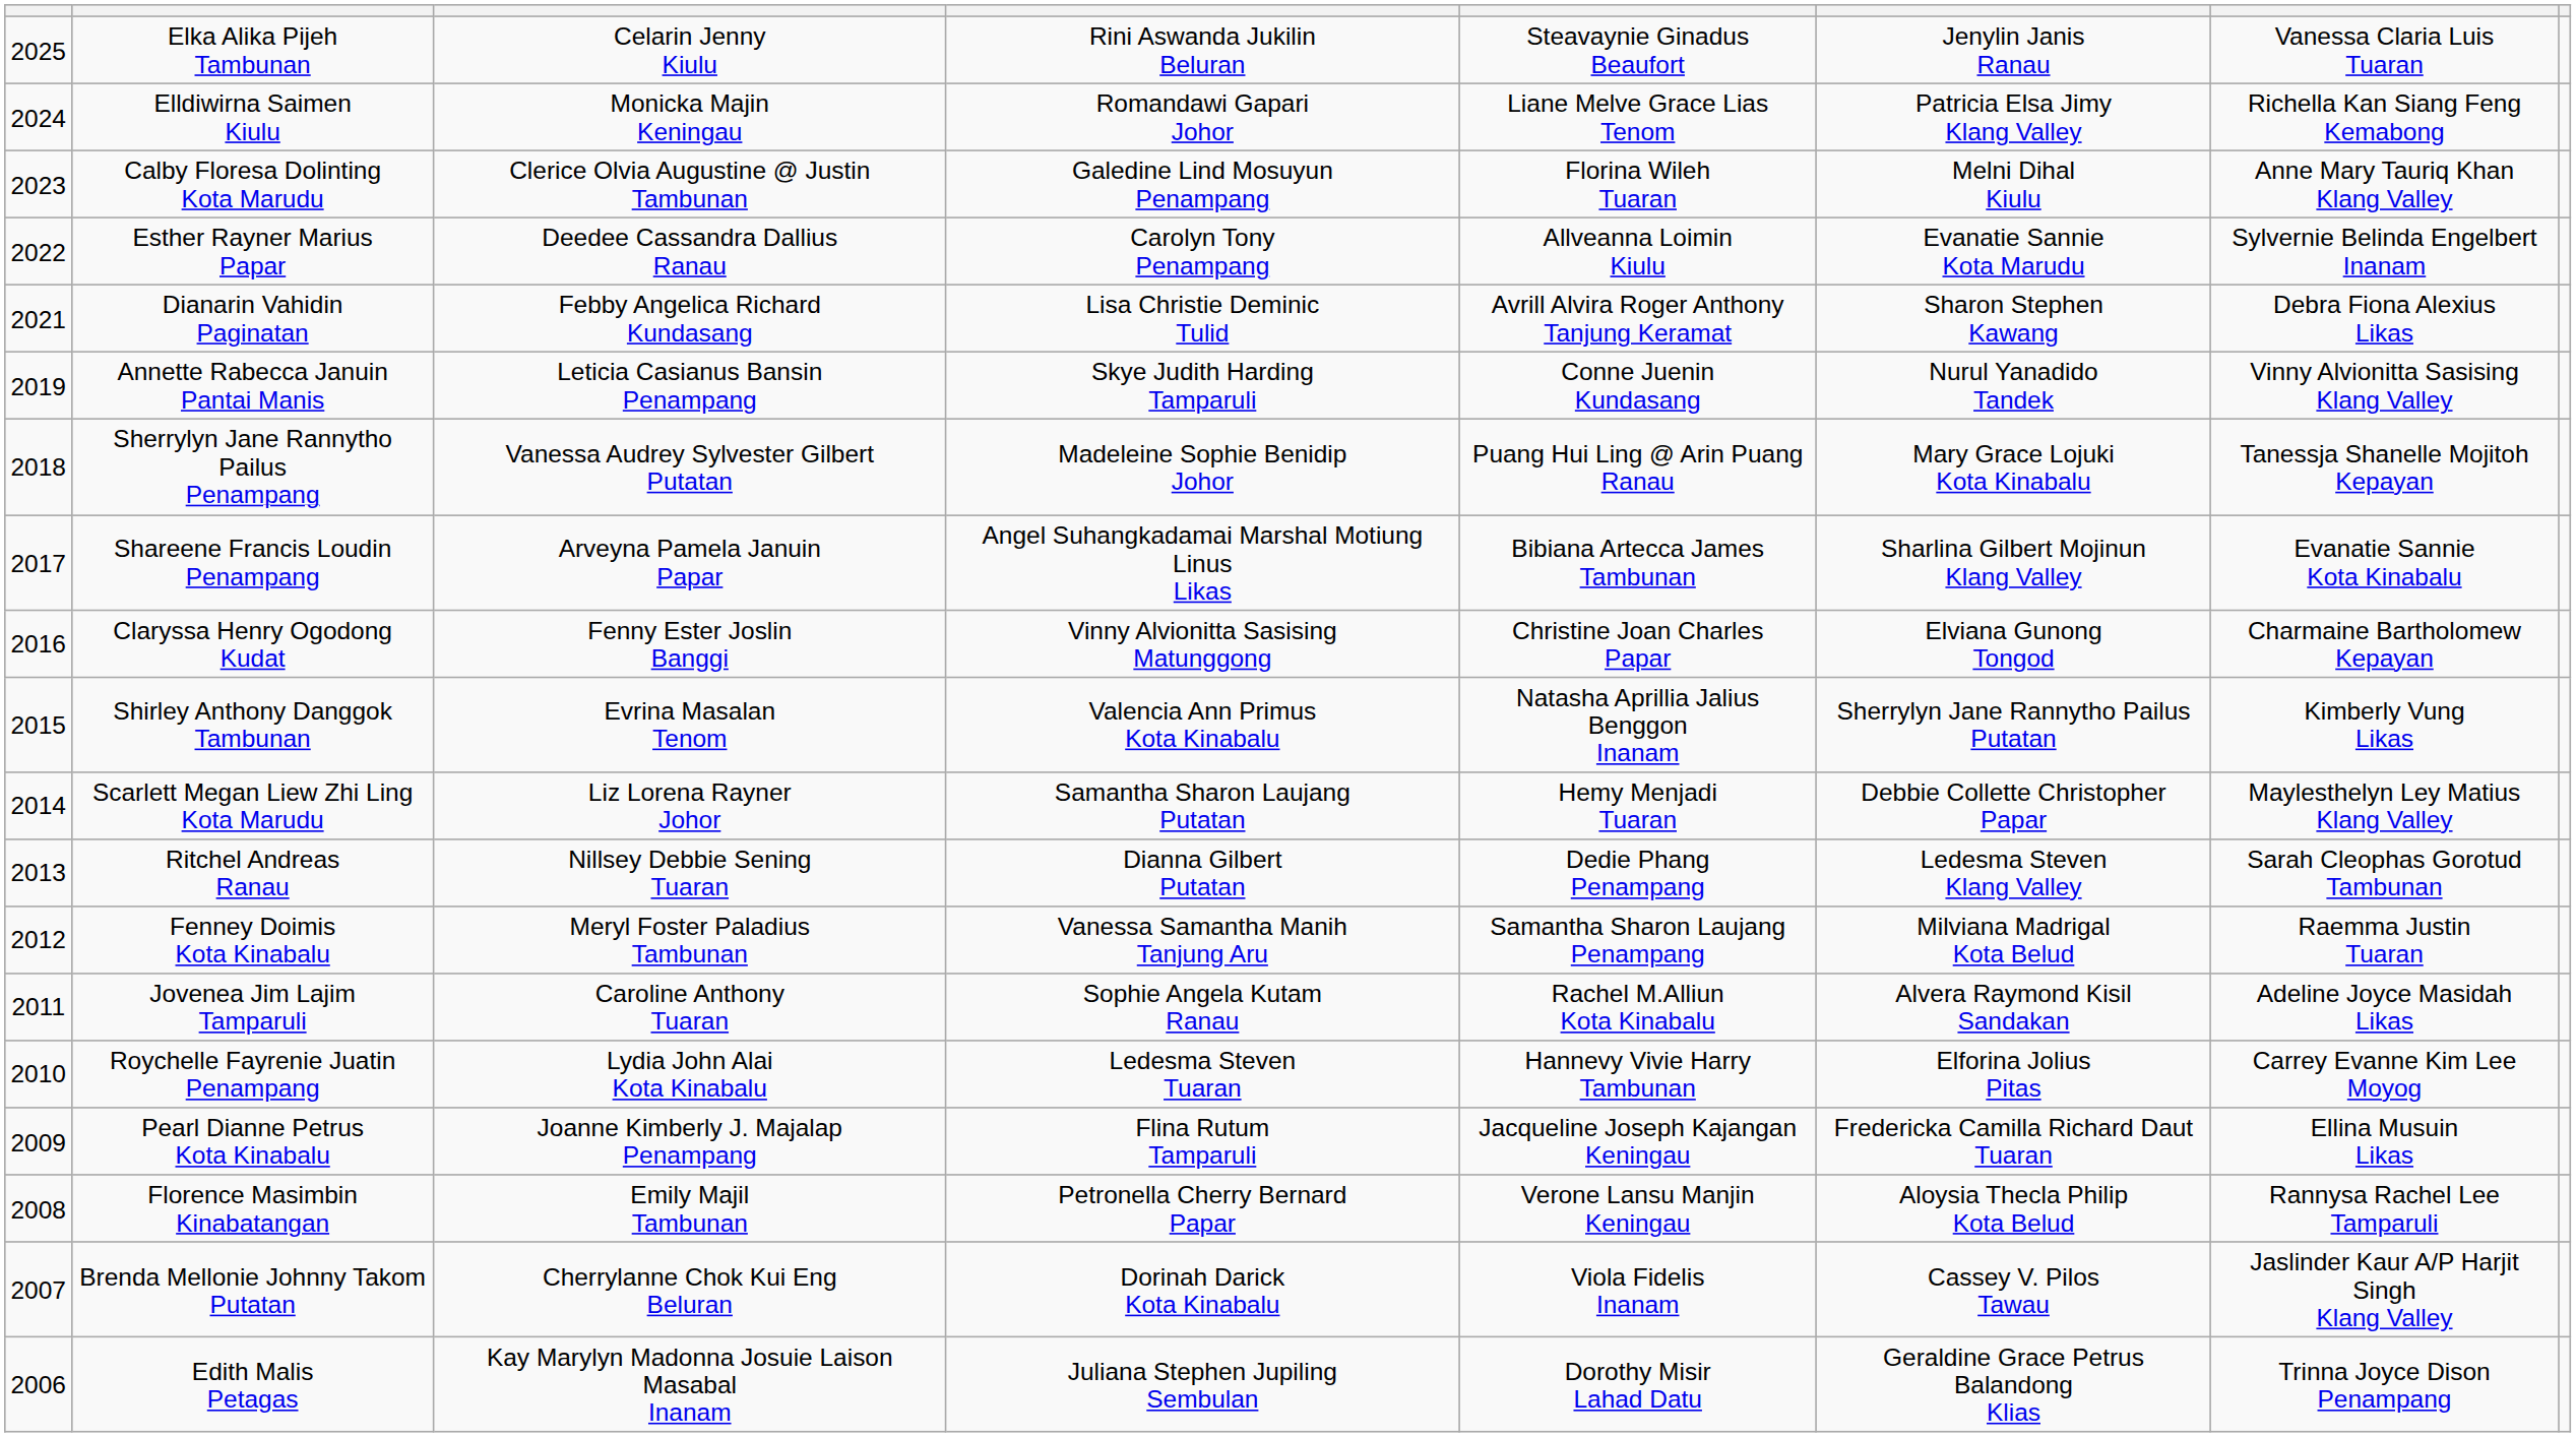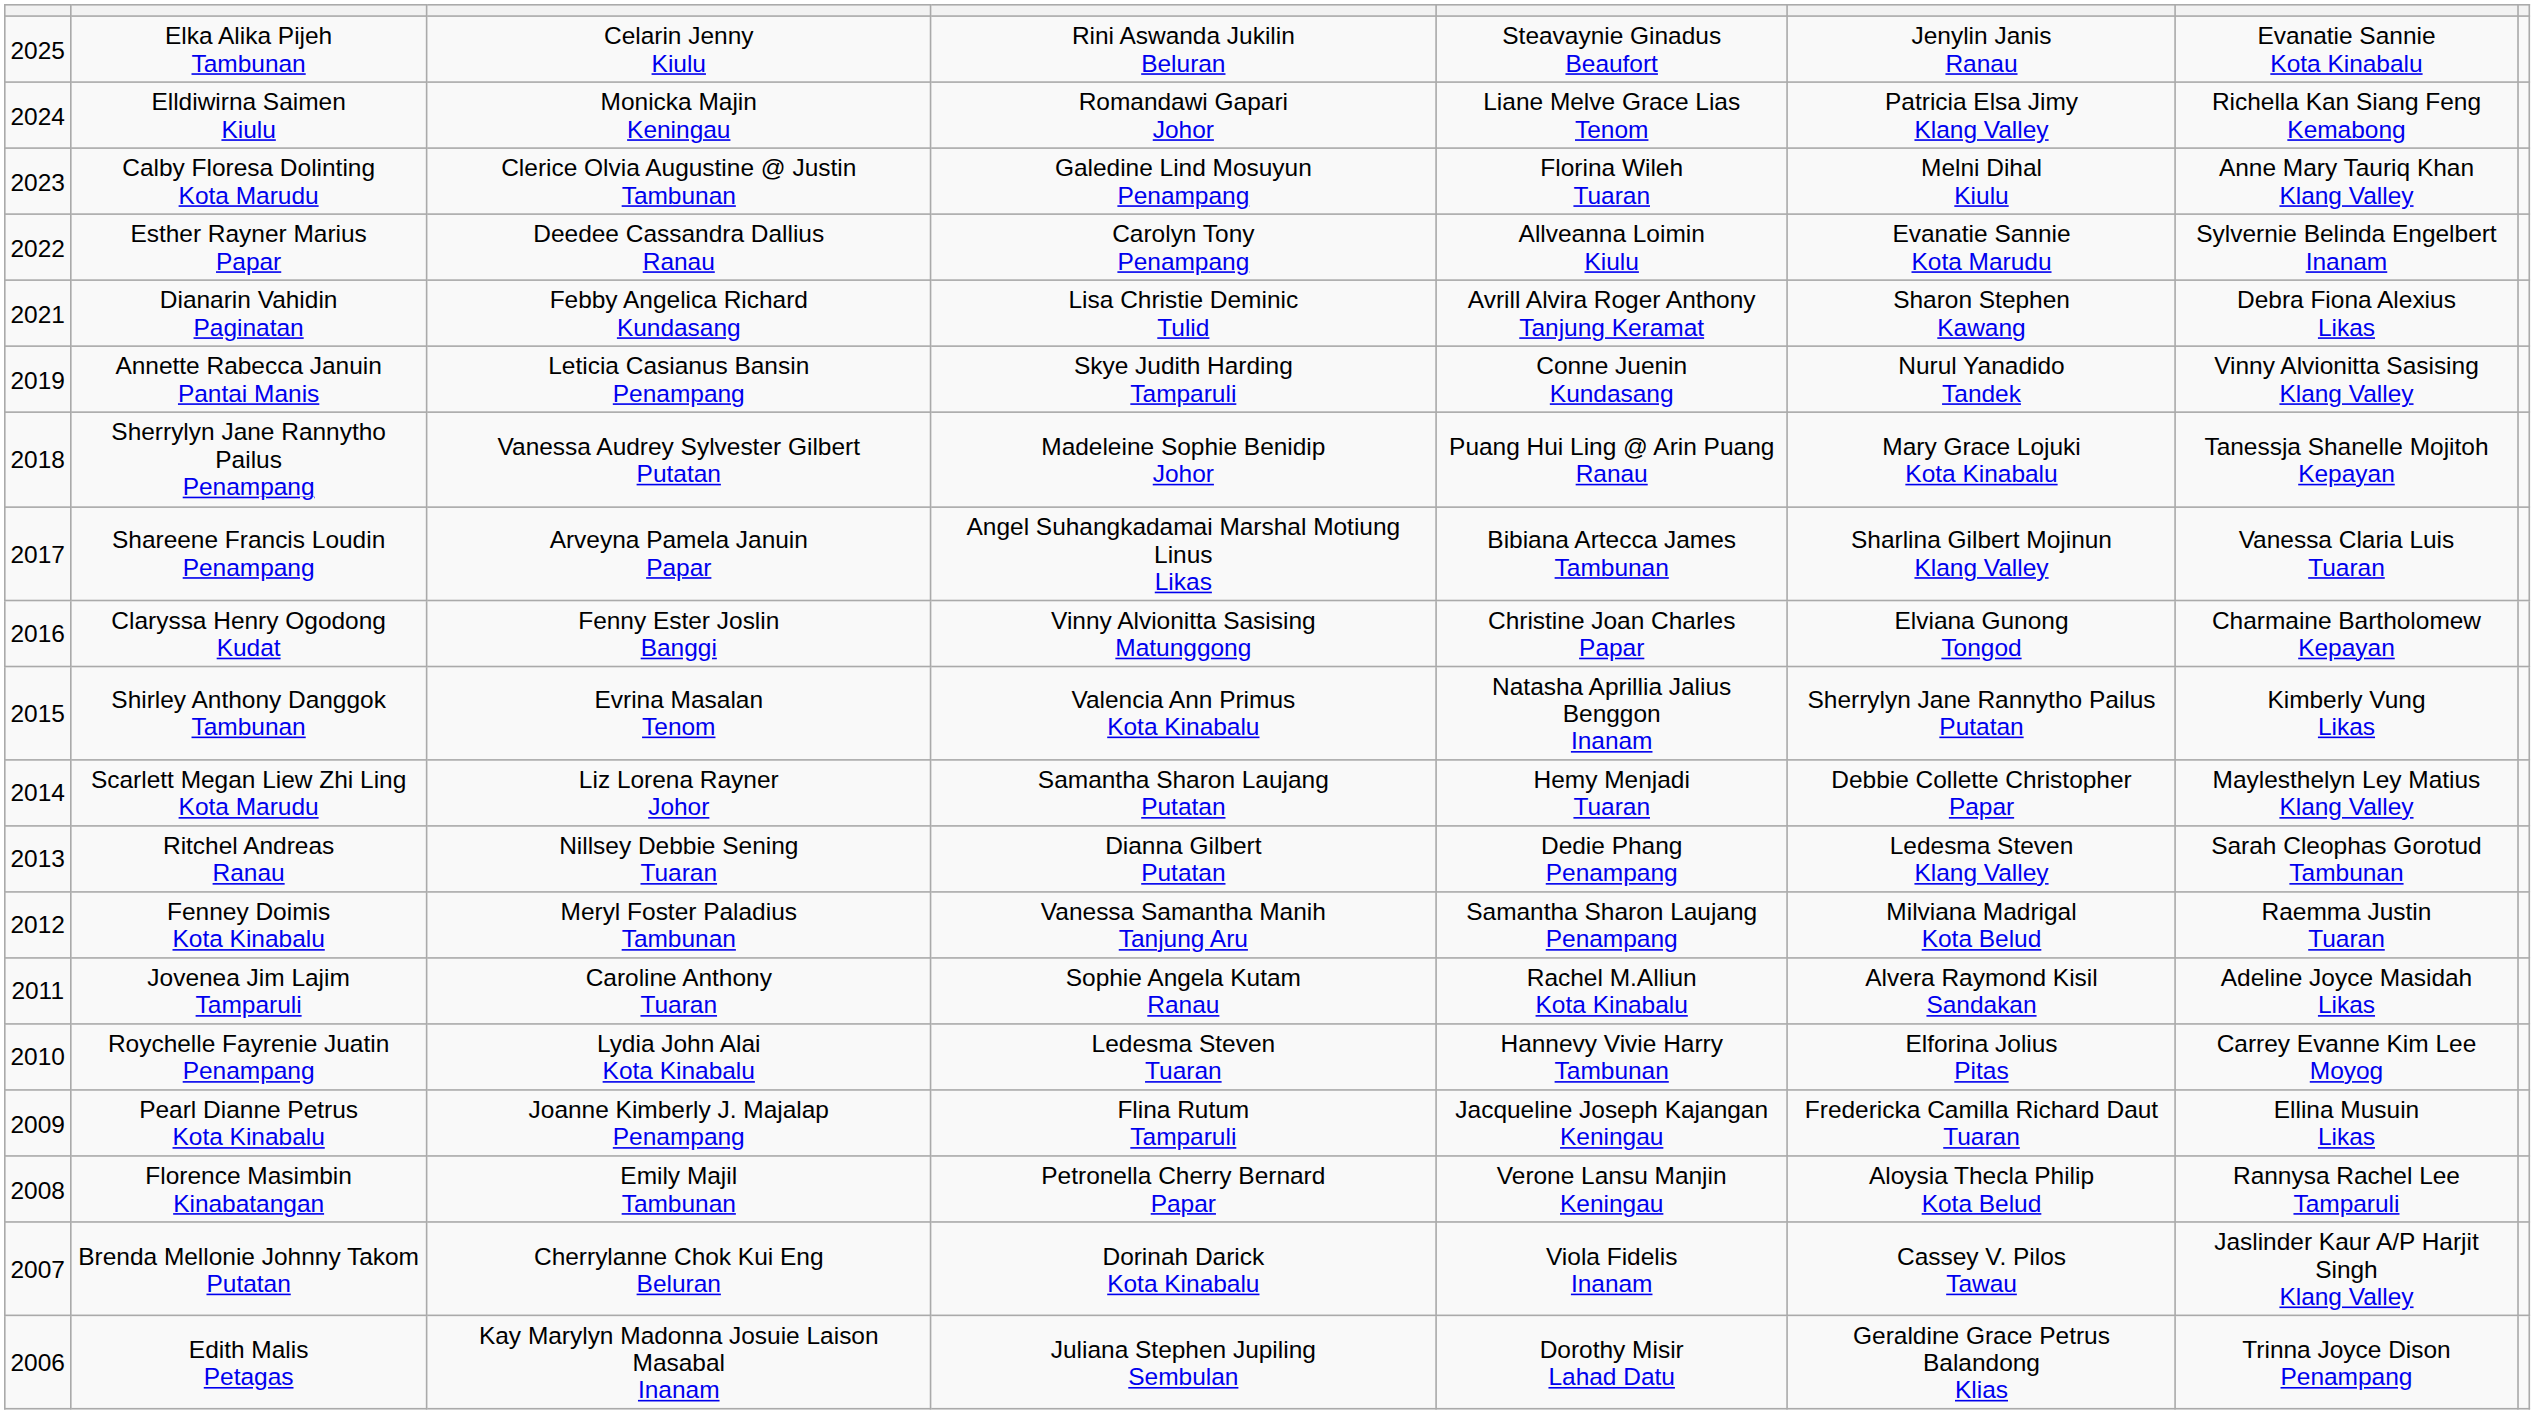Elka Alika Pijeh Tambunan | column 7: Vanessa Claria Luis Tuaran -> Evanatie Sannie Kota Kinabalu
Shareene Francis Loudin Penampang | column 7: Evanatie Sannie Kota Kinabalu -> Vanessa Claria Luis Tuaran
